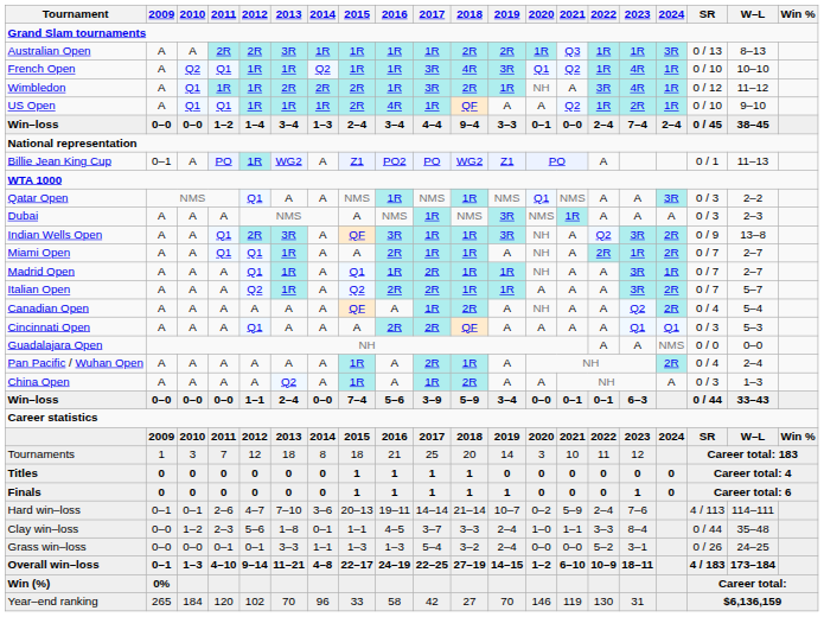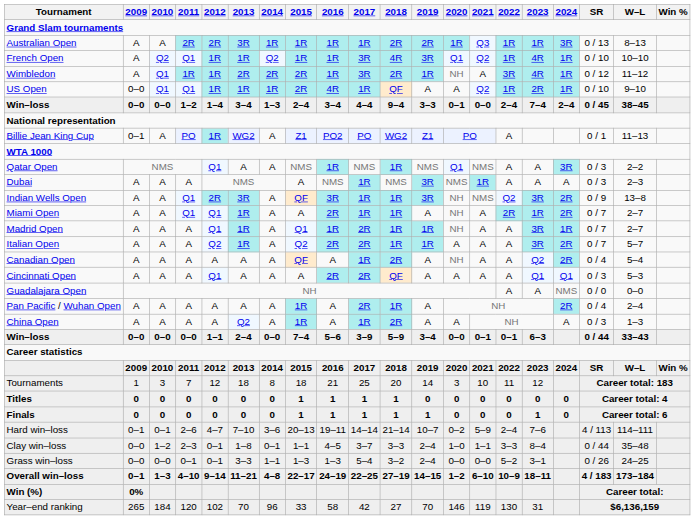US Open | 2009: A -> 0–0
Indian Wells Open | 2021: A -> NMS
Clay win–loss | 2012: 5–6 -> 0–1
